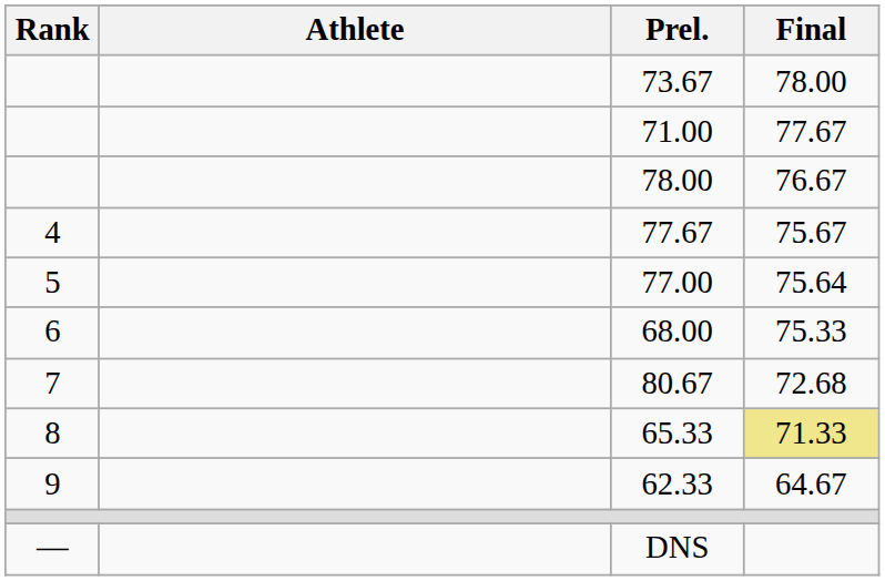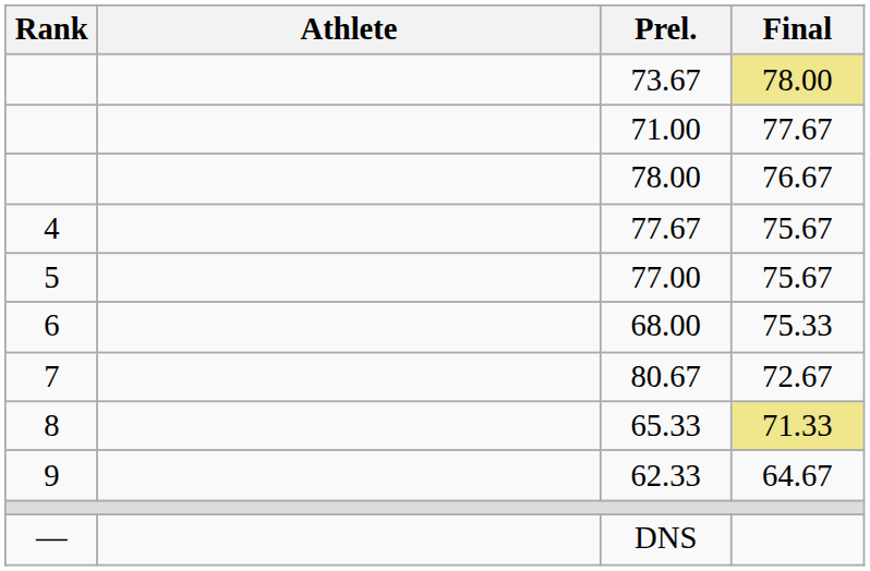73.67 | Final: no background -> khaki background
77.00 | Final: 75.64 -> 75.67
80.67 | Final: 72.68 -> 72.67
